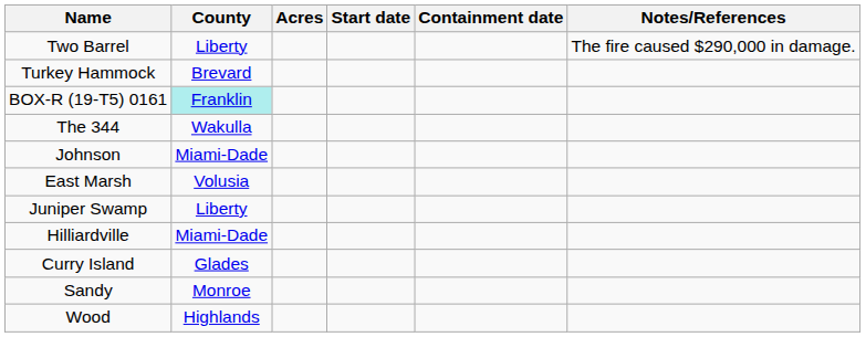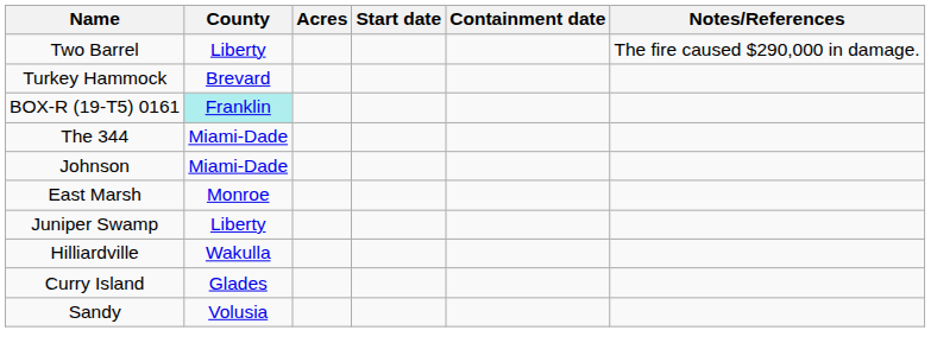The 344 | County: Wakulla -> Miami-Dade
East Marsh | County: Volusia -> Monroe
Hilliardville | County: Miami-Dade -> Wakulla
Sandy | County: Monroe -> Volusia
- row: Wood | Highlands
